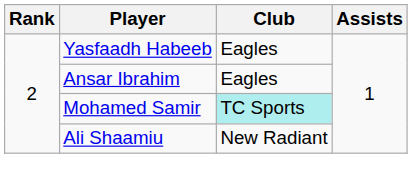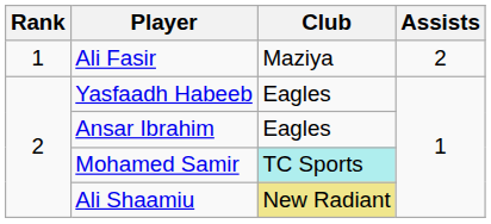+ row: 1 | Ali Fasir | Maziya | 2
Ali Shaamiu | Club: no background -> khaki background
